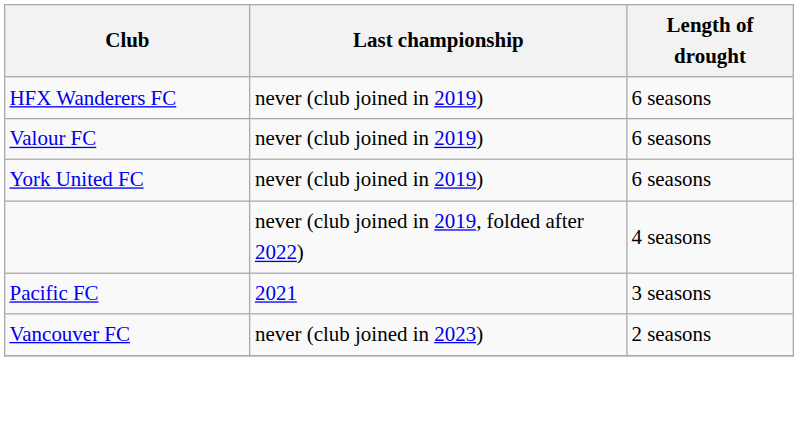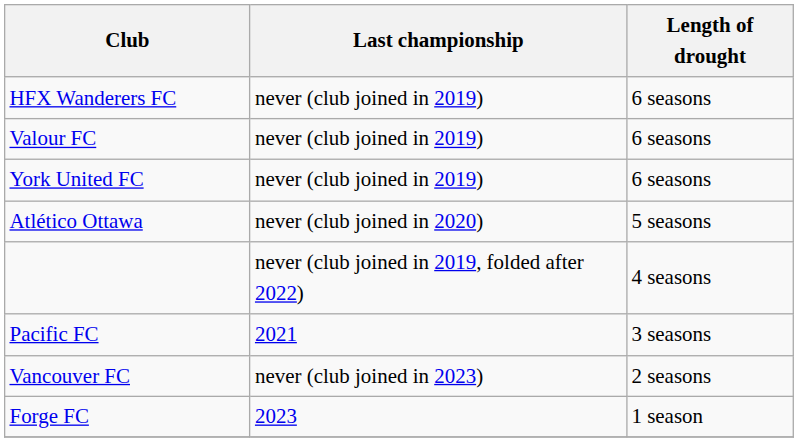+ row: Atlético Ottawa | never (club joined in 2020) | 5 seasons
+ row: Forge FC | 2023 | 1 season
